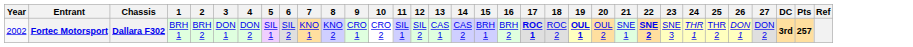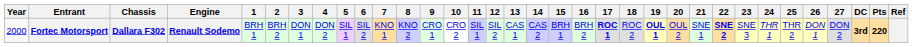+ column: Engine | Renault Sodemo
Fortec Motorsport | Year: 2002 -> 2000
Fortec Motorsport | Pts: 257 -> 220
